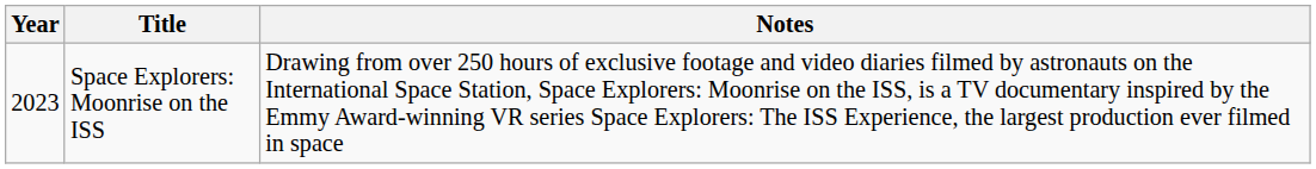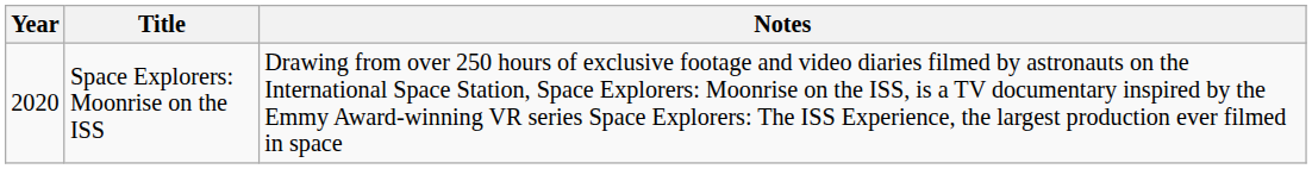Space Explorers: Moonrise on the ISS | Year: 2023 -> 2020
